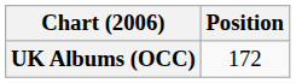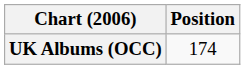UK Albums (OCC) | Position: 172 -> 174
